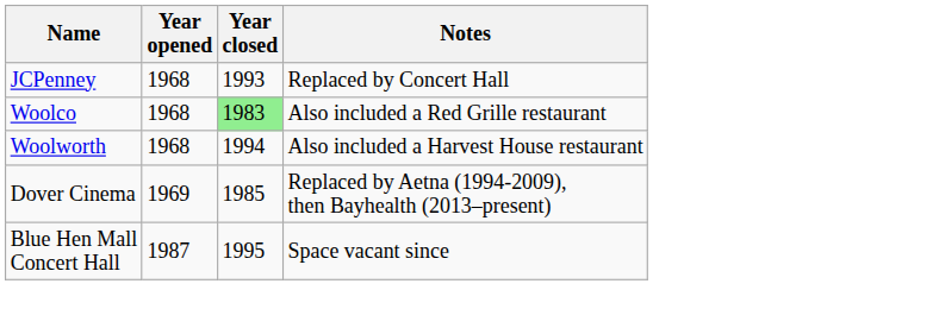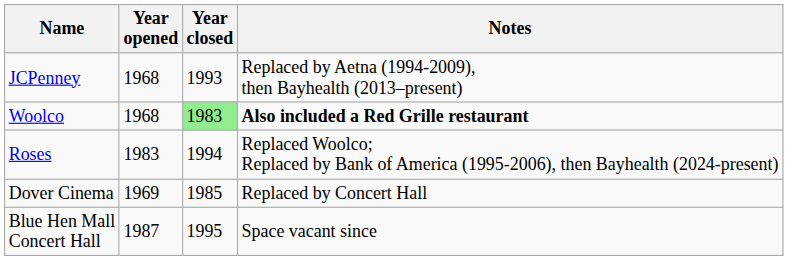JCPenney | Notes: Replaced by Concert Hall -> Replaced by Aetna (1994-2009), then Bayhealth (2013–present)
Woolco | Notes: normal -> bold
- row: Woolworth | 1968 | 1994 | Also included a Harvest House restaurant
+ row: Roses | 1983 | 1994 | Replaced Woolco; Replaced by Bank of America (1995-2006), then Bayhealth (2024-present)
Dover Cinema | Notes: Replaced by Aetna (1994-2009), then Bayhealth (2013–present) -> Replaced by Concert Hall
